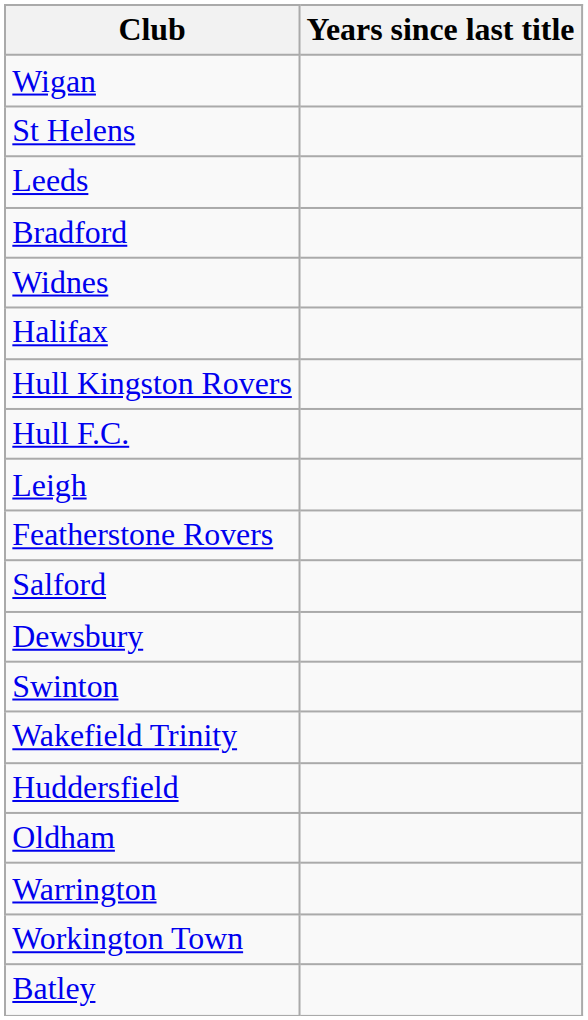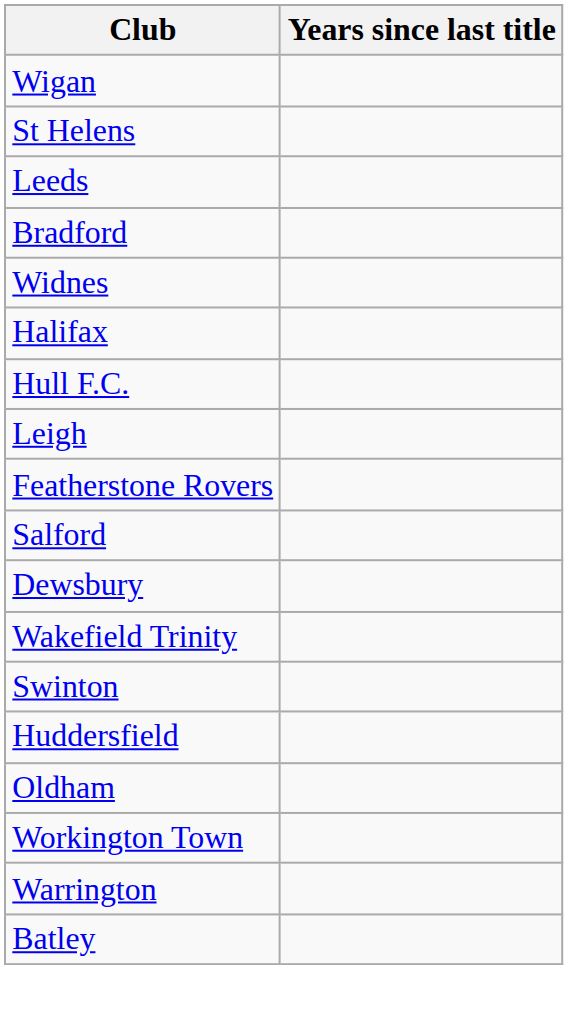- row: Hull Kingston Rovers
rows swapped: Wakefield Trinity <-> Swinton
rows swapped: Warrington <-> Workington Town
